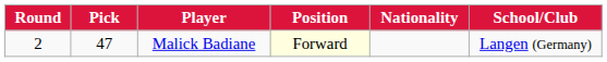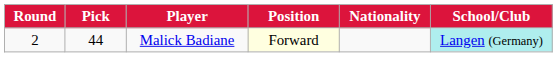Malick Badiane | Pick: 47 -> 44
Malick Badiane | School/Club: no background -> paleturquoise background
